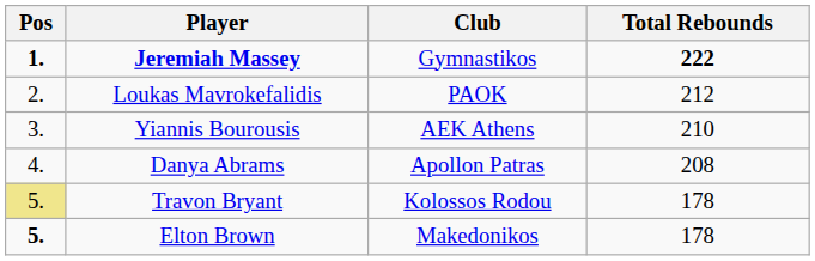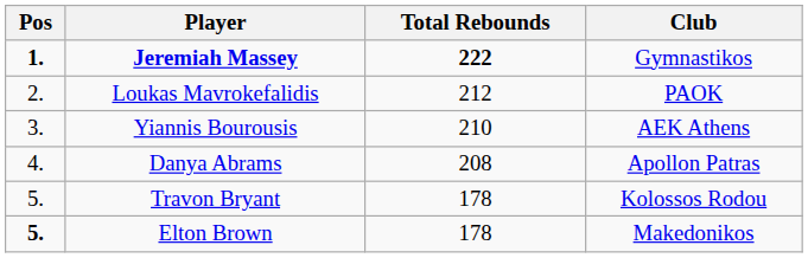columns swapped: Club <-> Total Rebounds
Travon Bryant | Pos: khaki background -> no background
